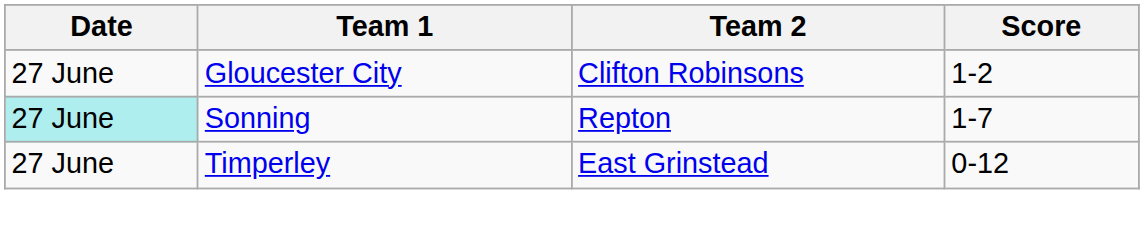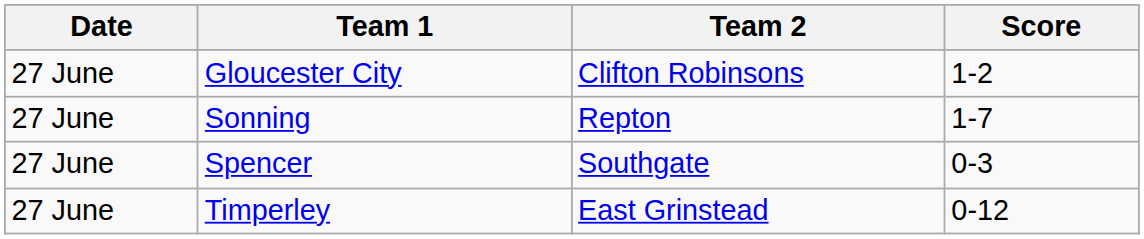Sonning | Date: paleturquoise background -> no background
+ row: 27 June | Spencer | Southgate | 0-3
